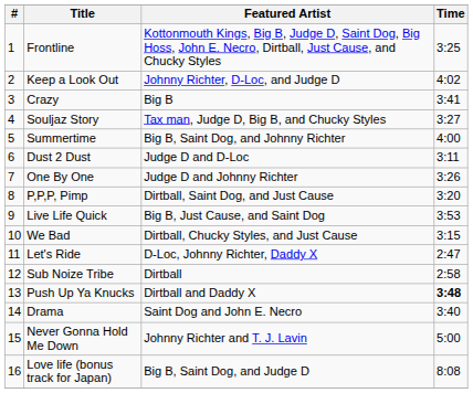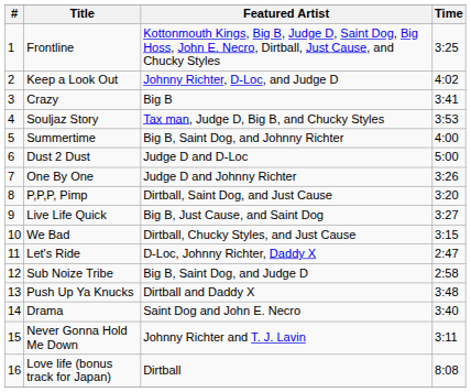Souljaz Story | Time: 3:27 -> 3:53
Dust 2 Dust | Time: 3:11 -> 5:00
Live Life Quick | Time: 3:53 -> 3:27
Sub Noize Tribe | Featured Artist: Dirtball -> Big B, Saint Dog, and Judge D
Push Up Ya Knucks | Time: bold -> normal
Never Gonna Hold Me Down | Time: 5:00 -> 3:11
Love life (bonus track for Japan) | Featured Artist: Big B, Saint Dog, and Judge D -> Dirtball
